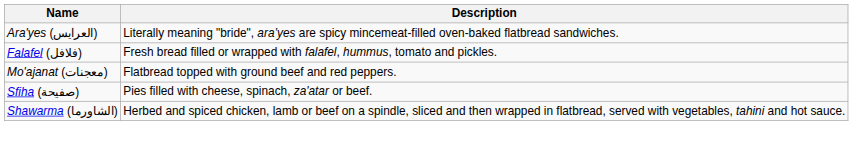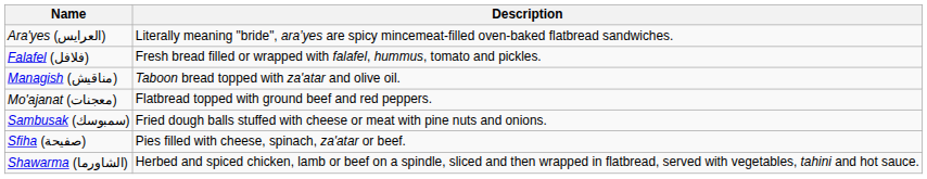+ row: Managish (مناقيش) | Taboon bread topped with za'atar and olive oil.
+ row: Sambusak (سمبوسك) | Fried dough balls stuffed with cheese or meat with pine nuts and onions.
